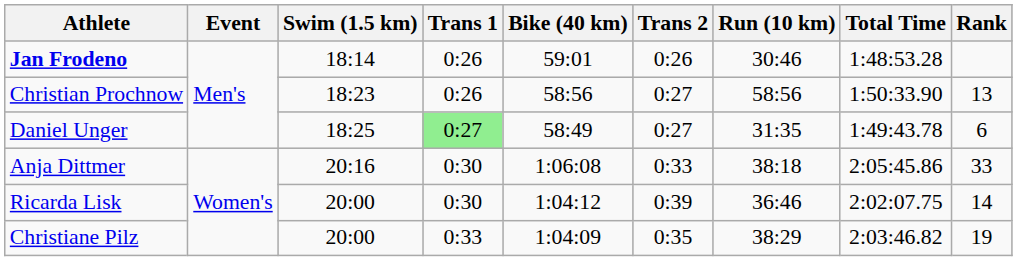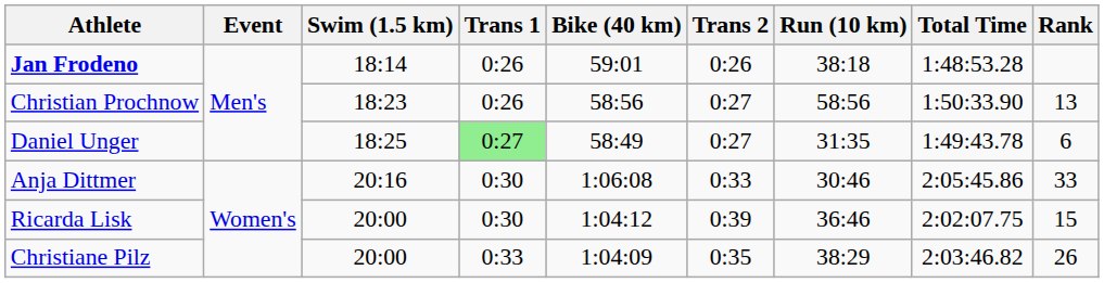Jan Frodeno | Run (10 km): 30:46 -> 38:18
Anja Dittmer | Run (10 km): 38:18 -> 30:46
Ricarda Lisk | Rank: 14 -> 15
Christiane Pilz | Rank: 19 -> 26
